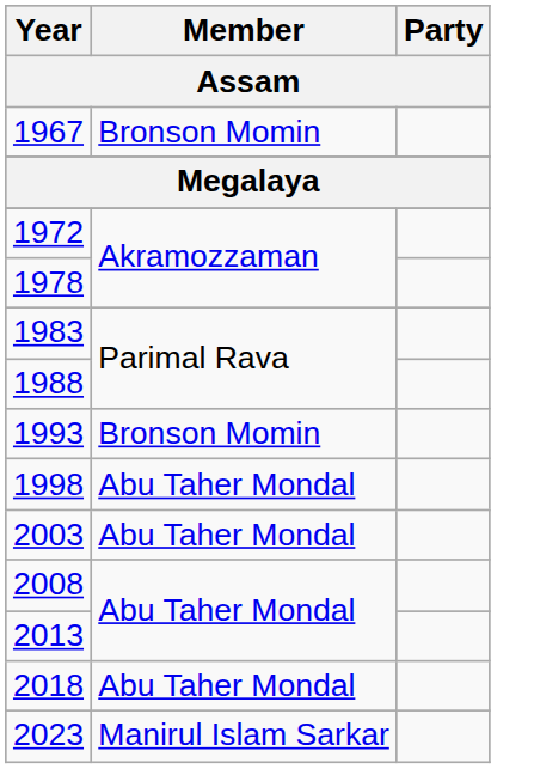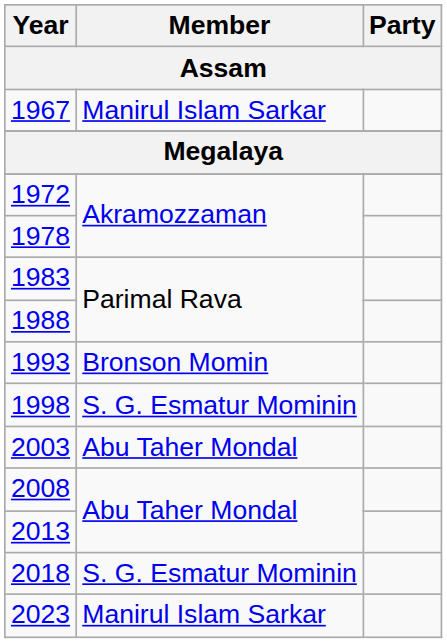1967 | Member: Bronson Momin -> Manirul Islam Sarkar
1998 | Member: Abu Taher Mondal -> S. G. Esmatur Mominin
2018 | Member: Abu Taher Mondal -> S. G. Esmatur Mominin
